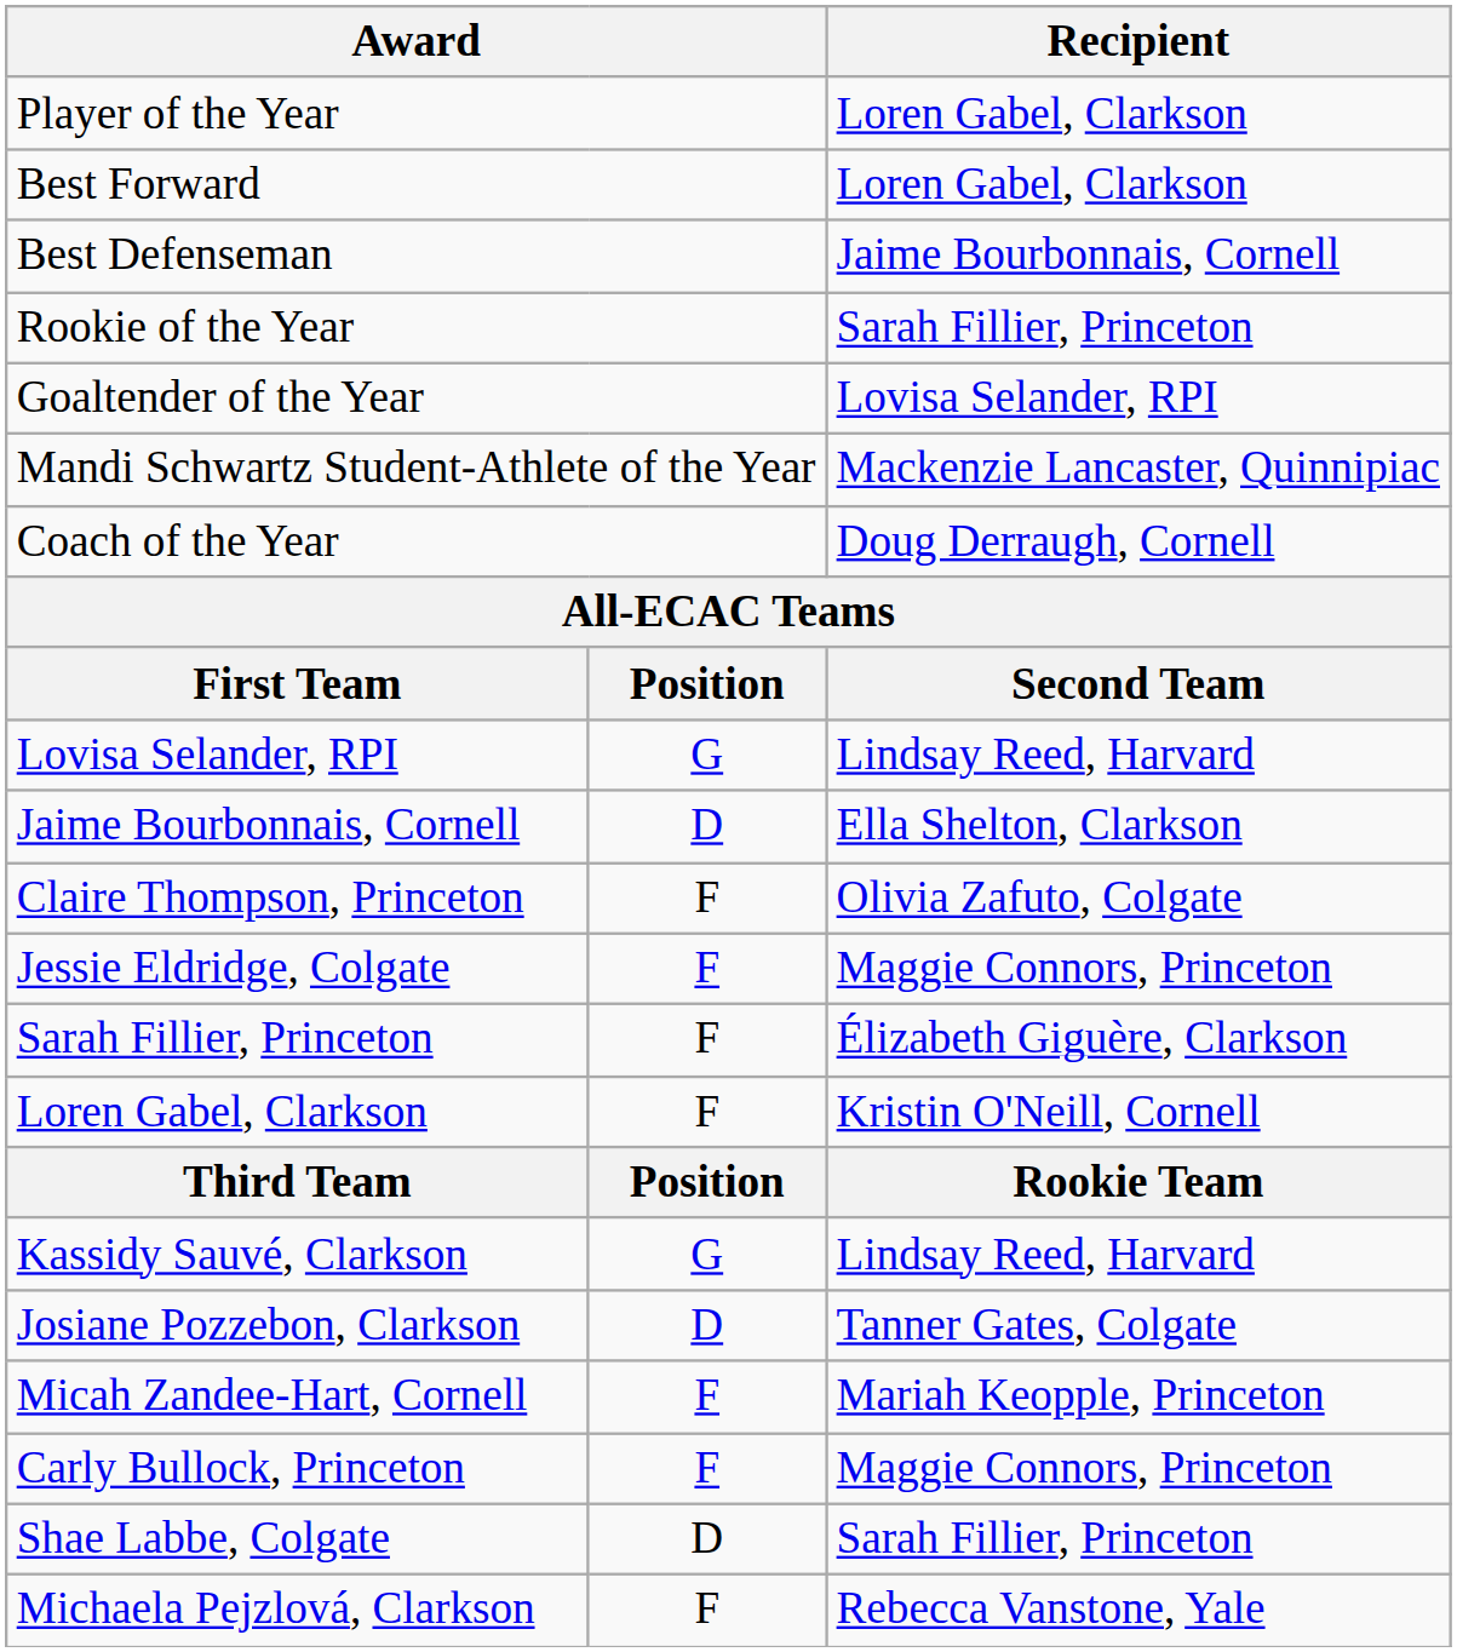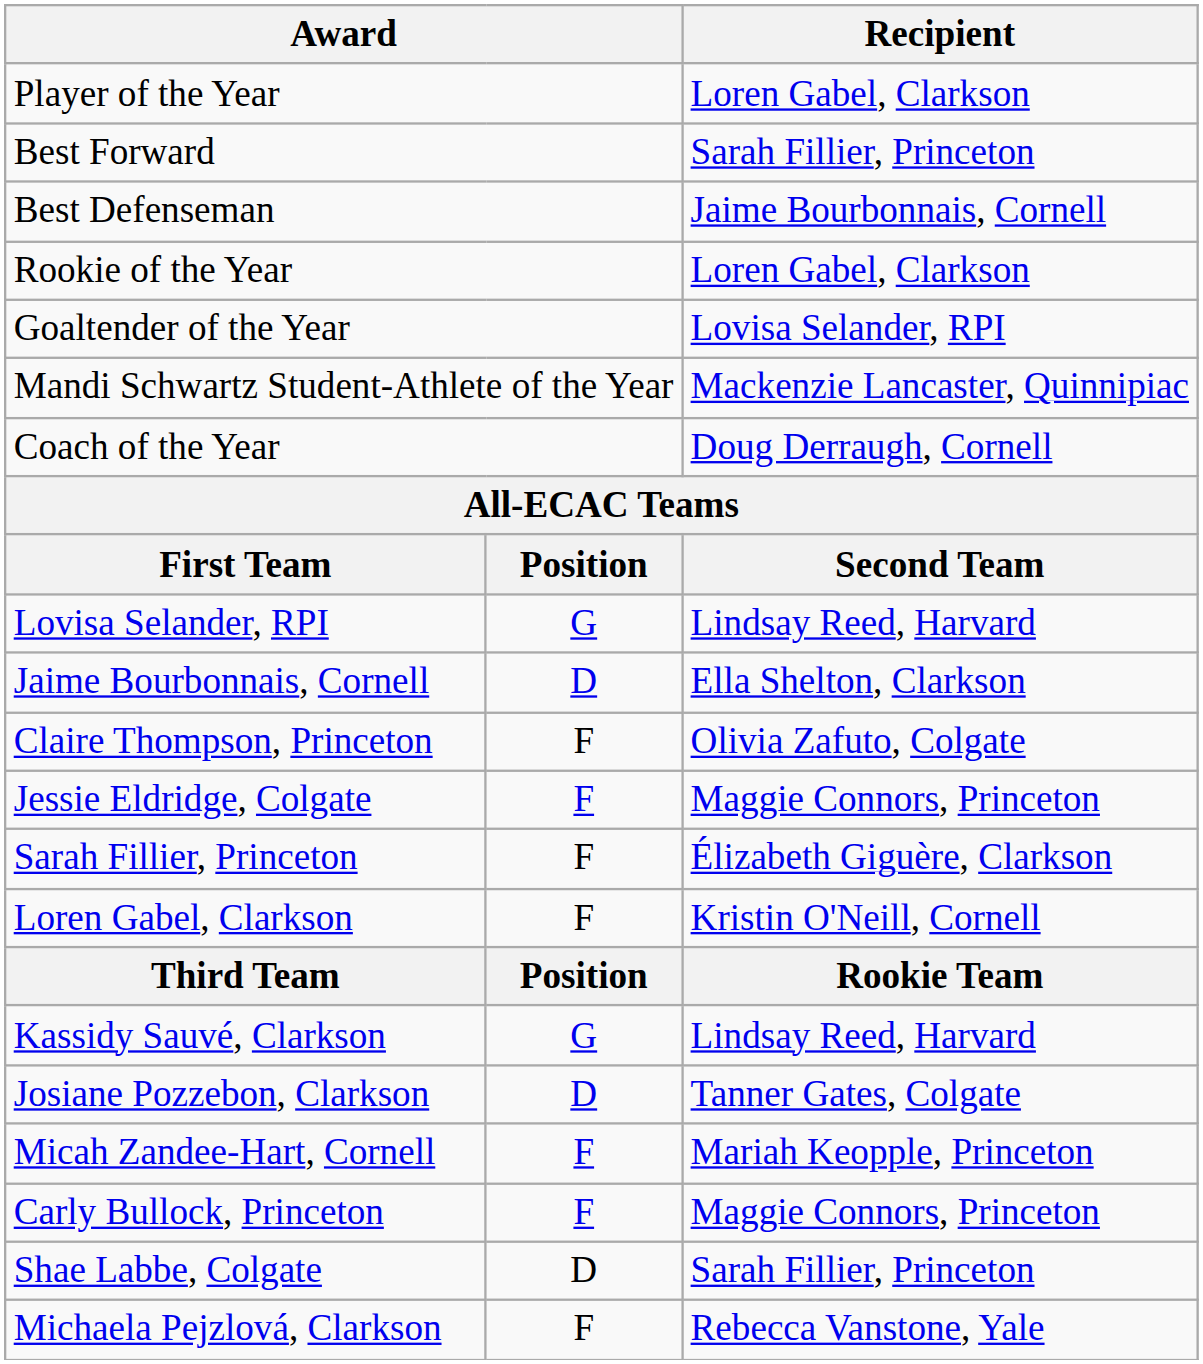Best Forward | Recipient: Loren Gabel, Clarkson -> Sarah Fillier, Princeton
Rookie of the Year | Recipient: Sarah Fillier, Princeton -> Loren Gabel, Clarkson
